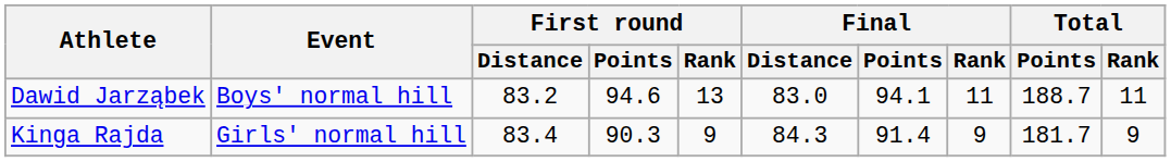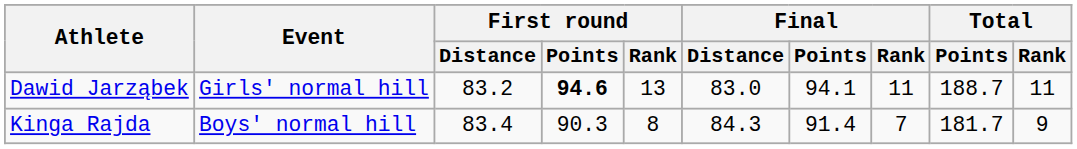Dawid Jarząbek | Event: Boys' normal hill -> Girls' normal hill
Dawid Jarząbek | First round / Points: normal -> bold
Kinga Rajda | Event: Girls' normal hill -> Boys' normal hill
Kinga Rajda | First round / Rank: 9 -> 8
Kinga Rajda | Final / Rank: 9 -> 7
